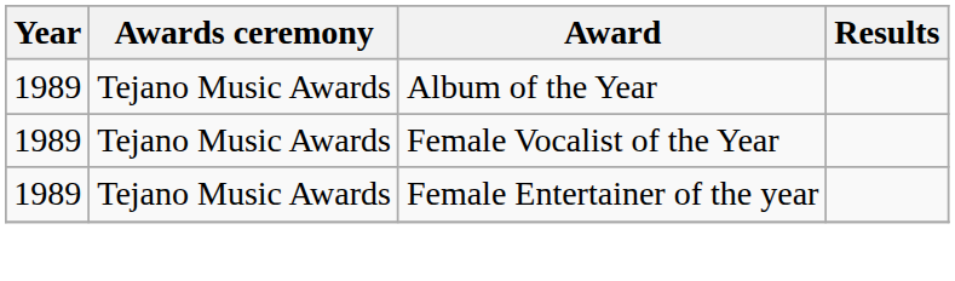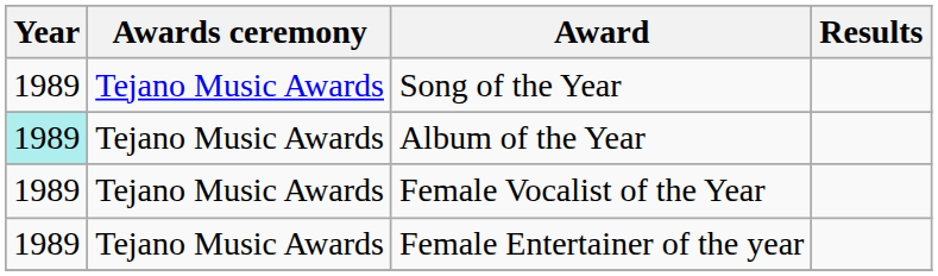+ row: 1989 | Tejano Music Awards | Song of the Year
Album of the Year | Year: no background -> paleturquoise background
